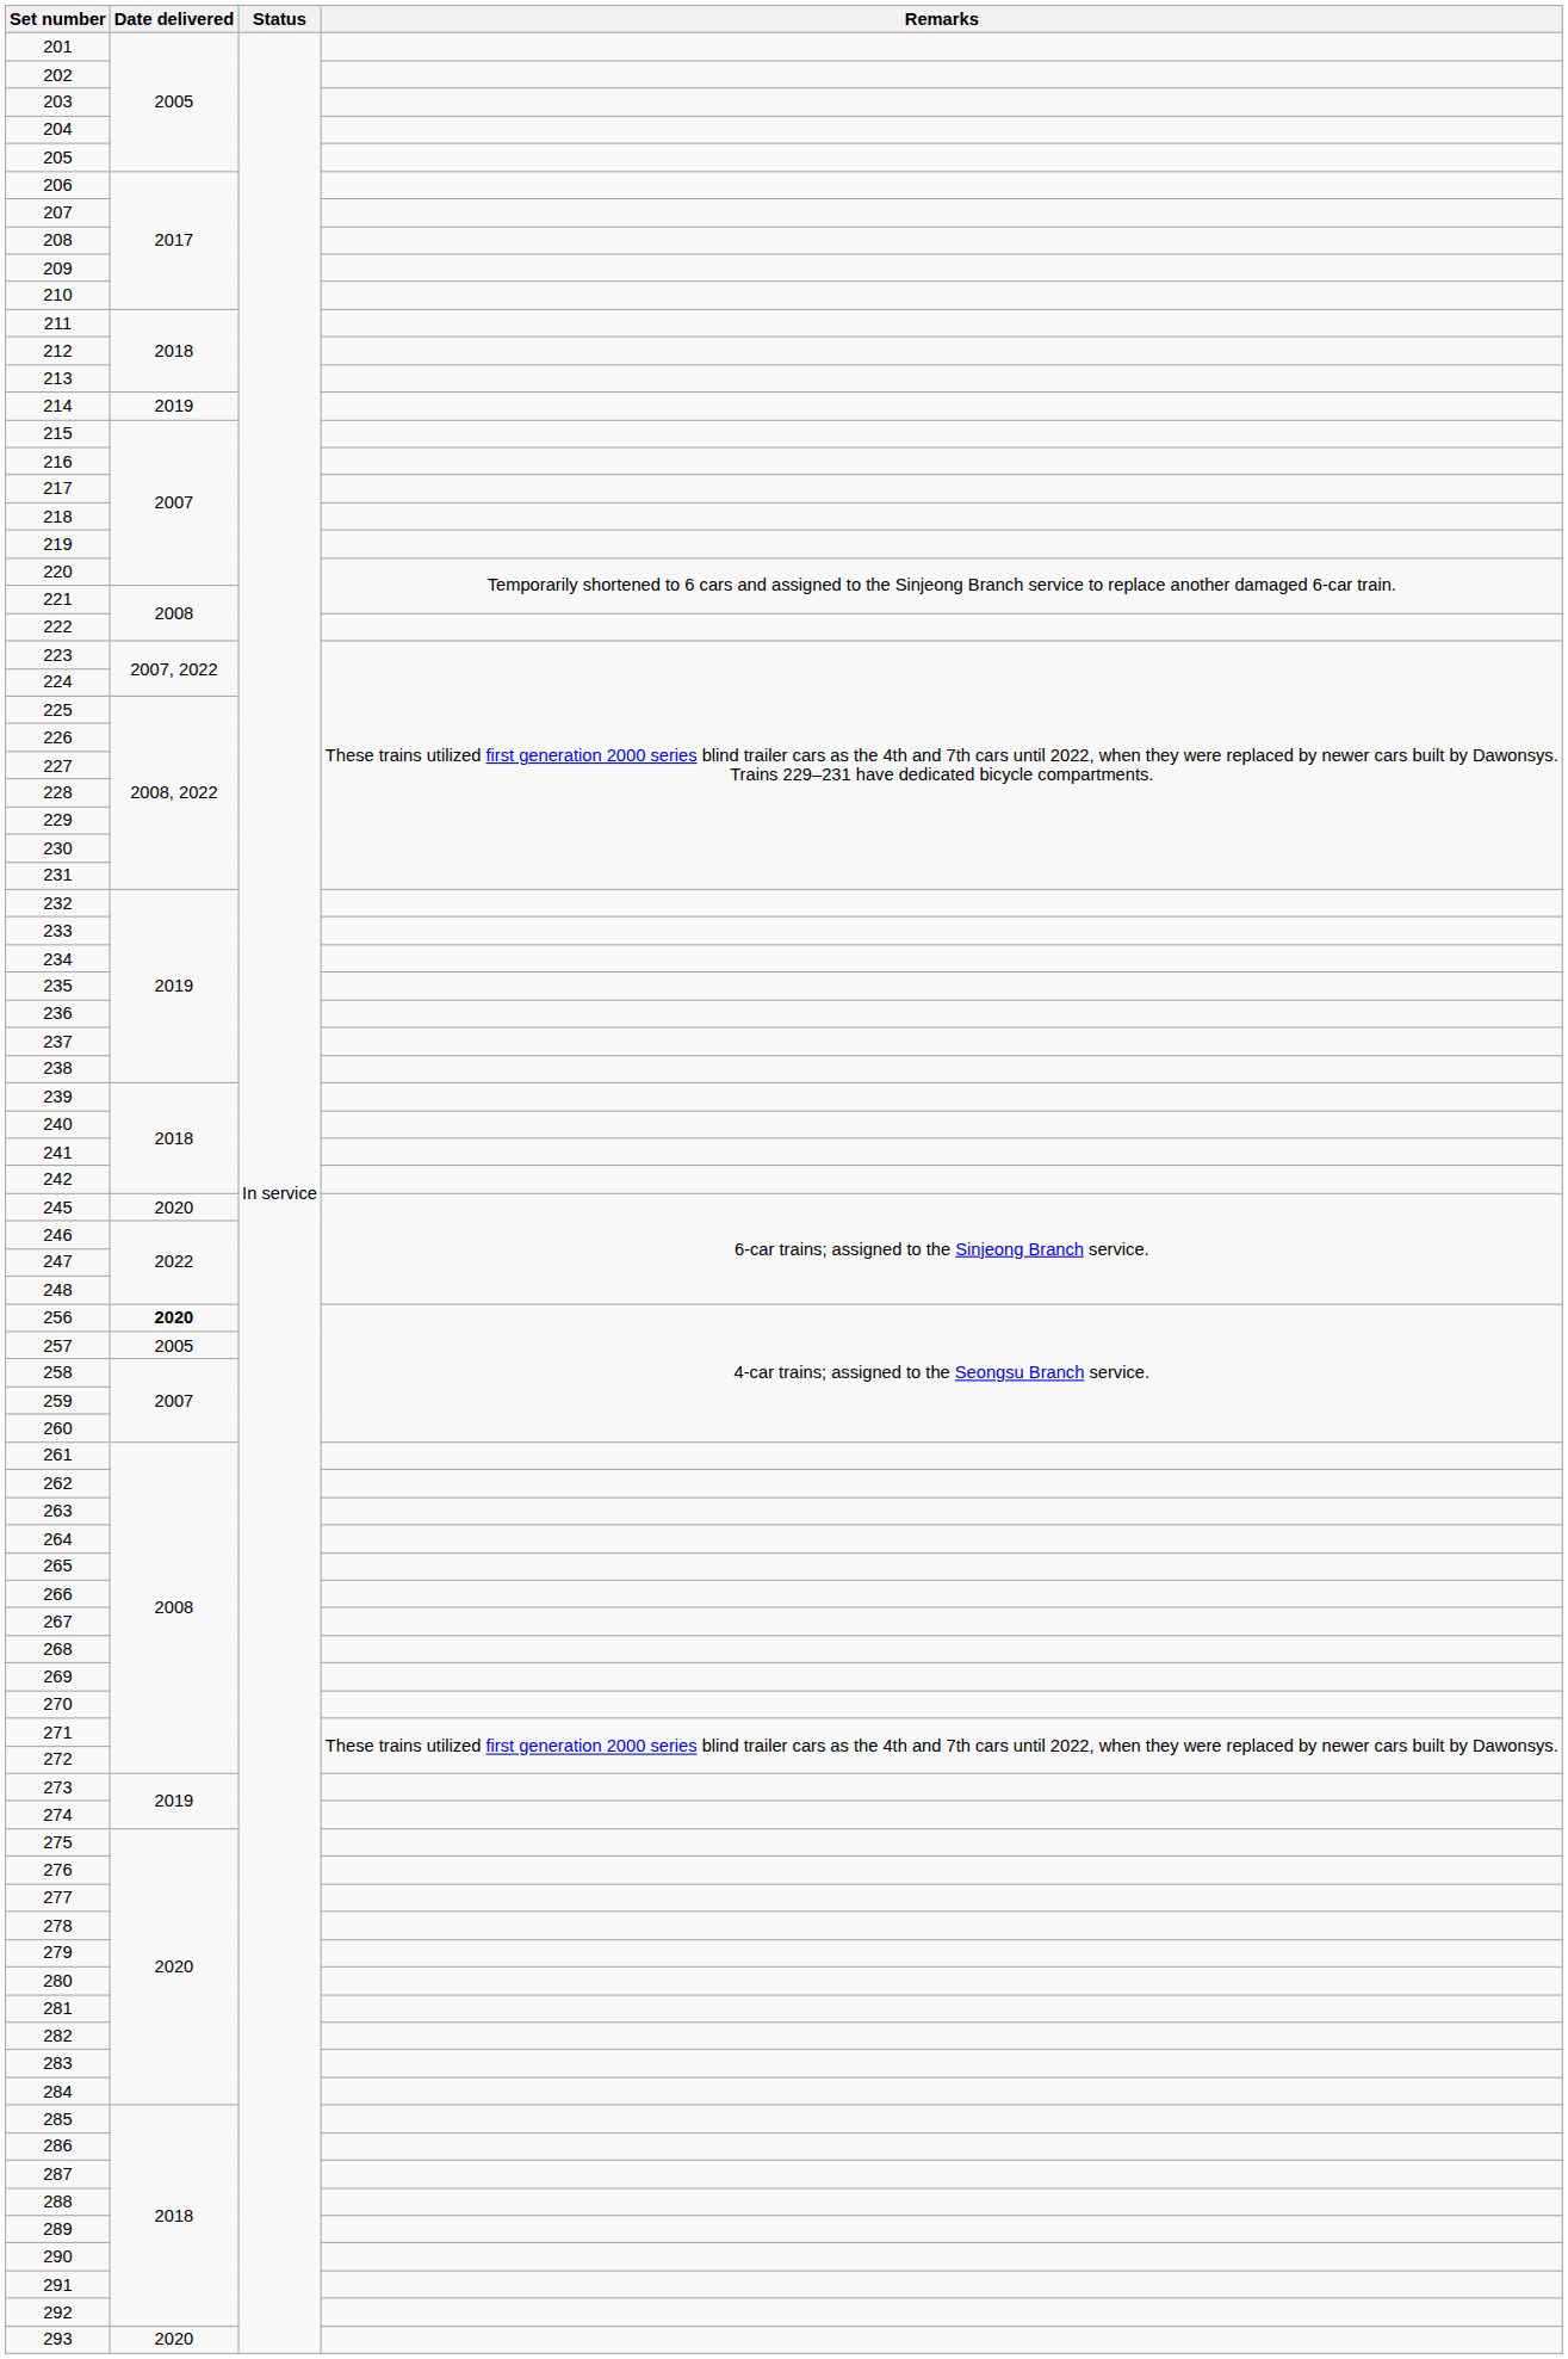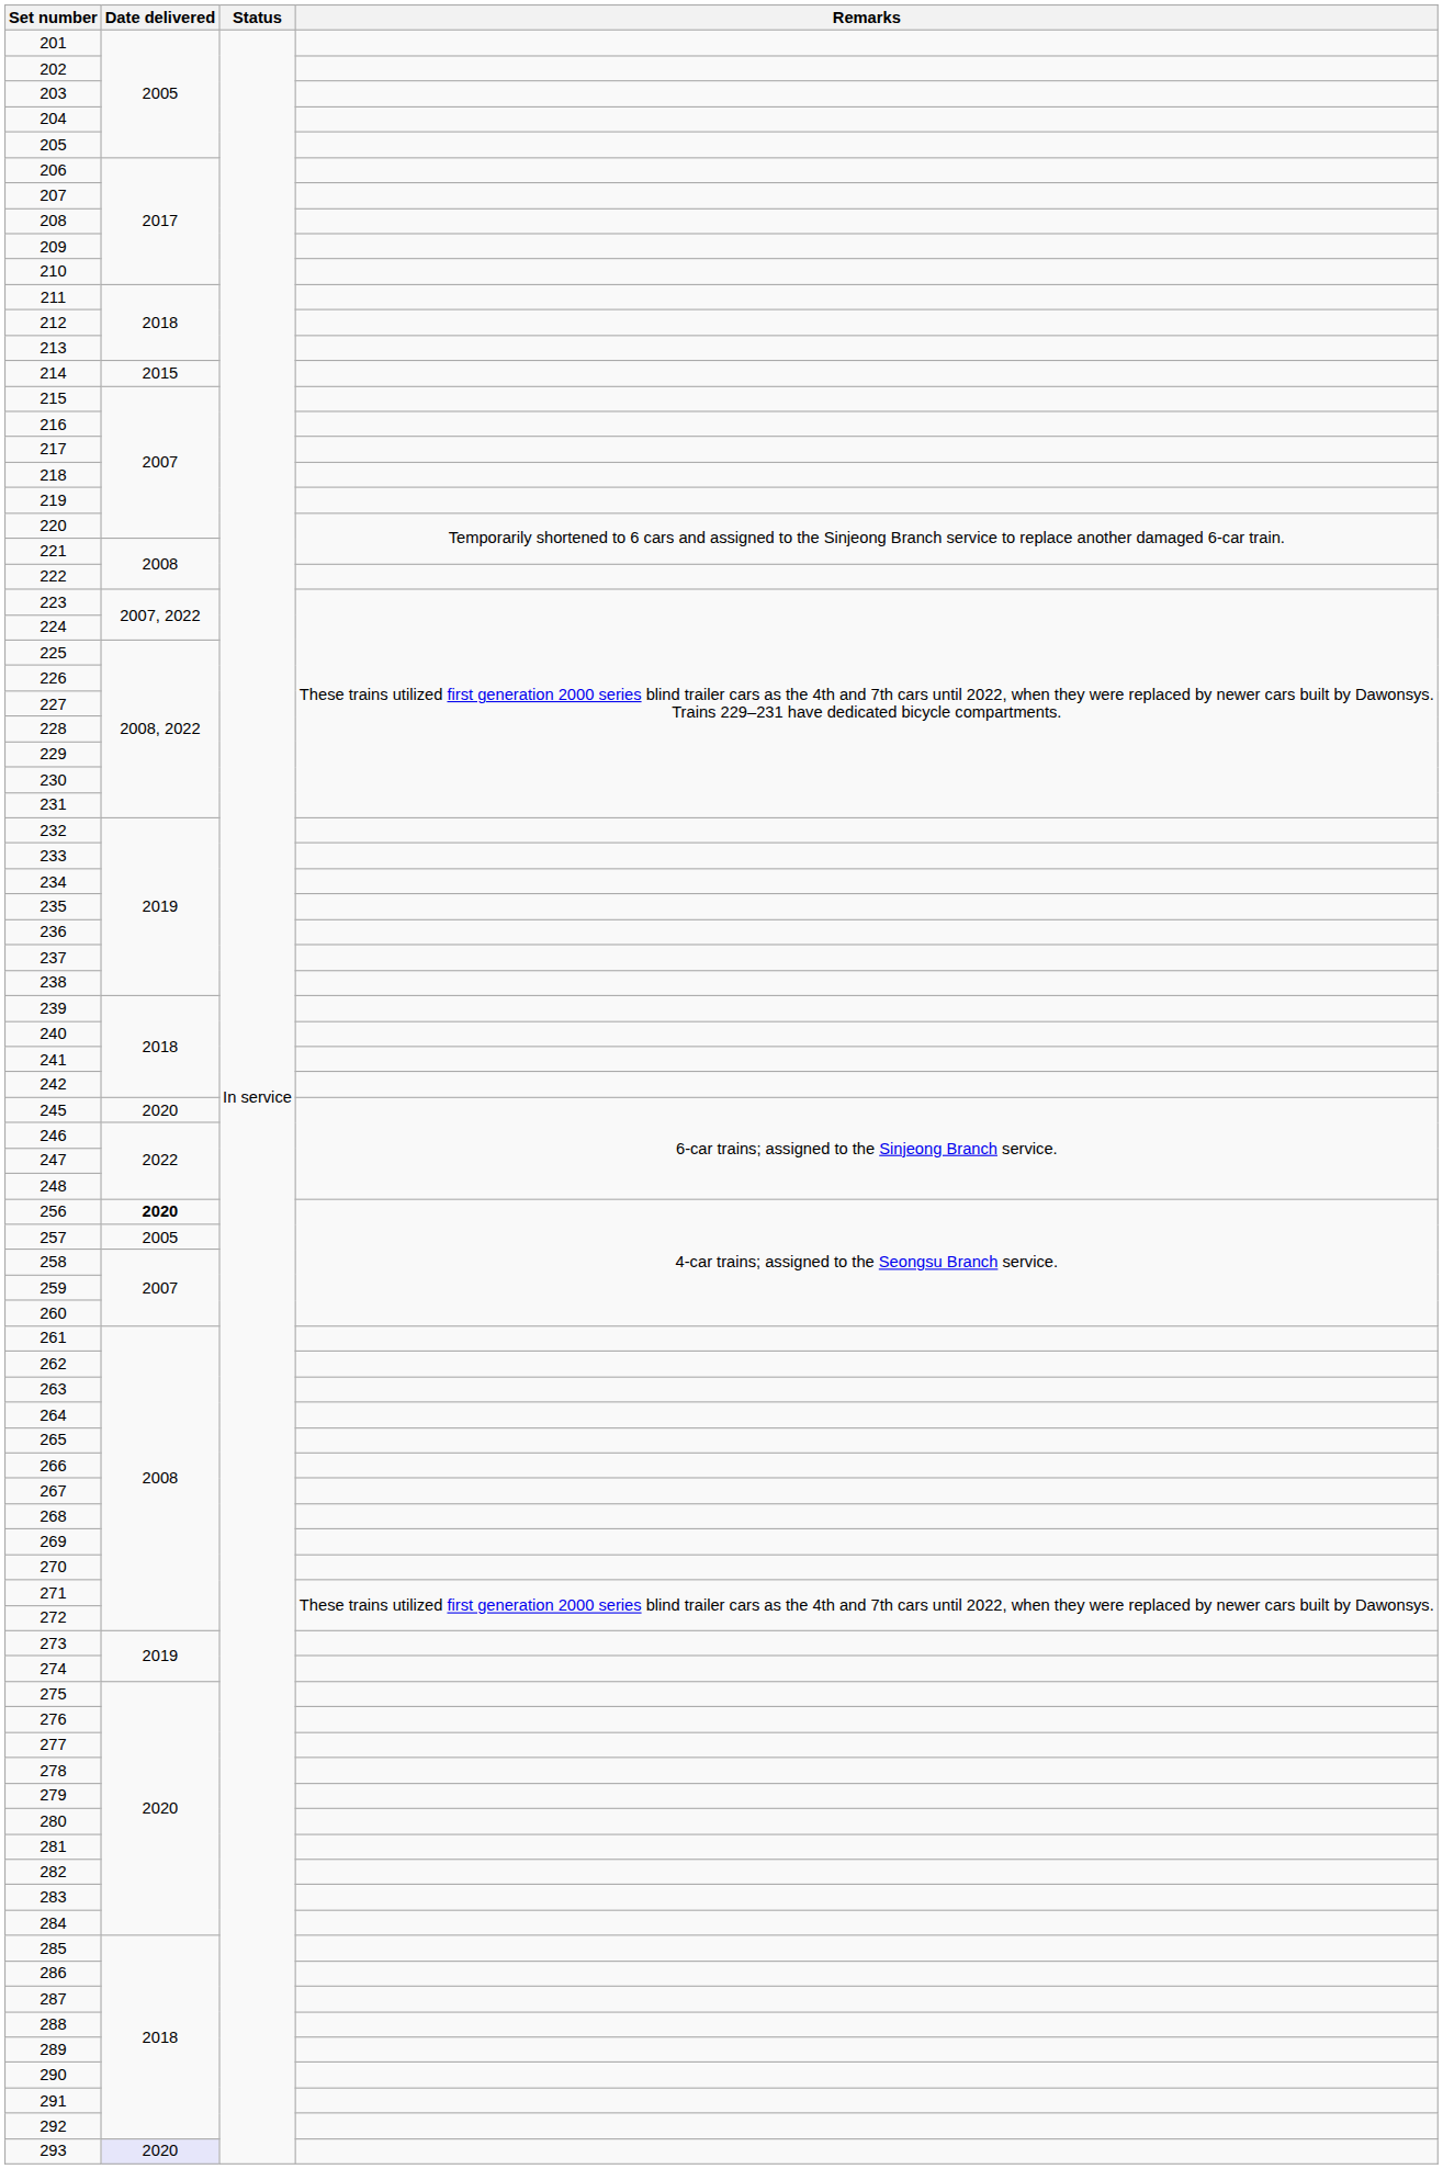214 | Date delivered: 2019 -> 2015
293 | Date delivered: no background -> lavender background
